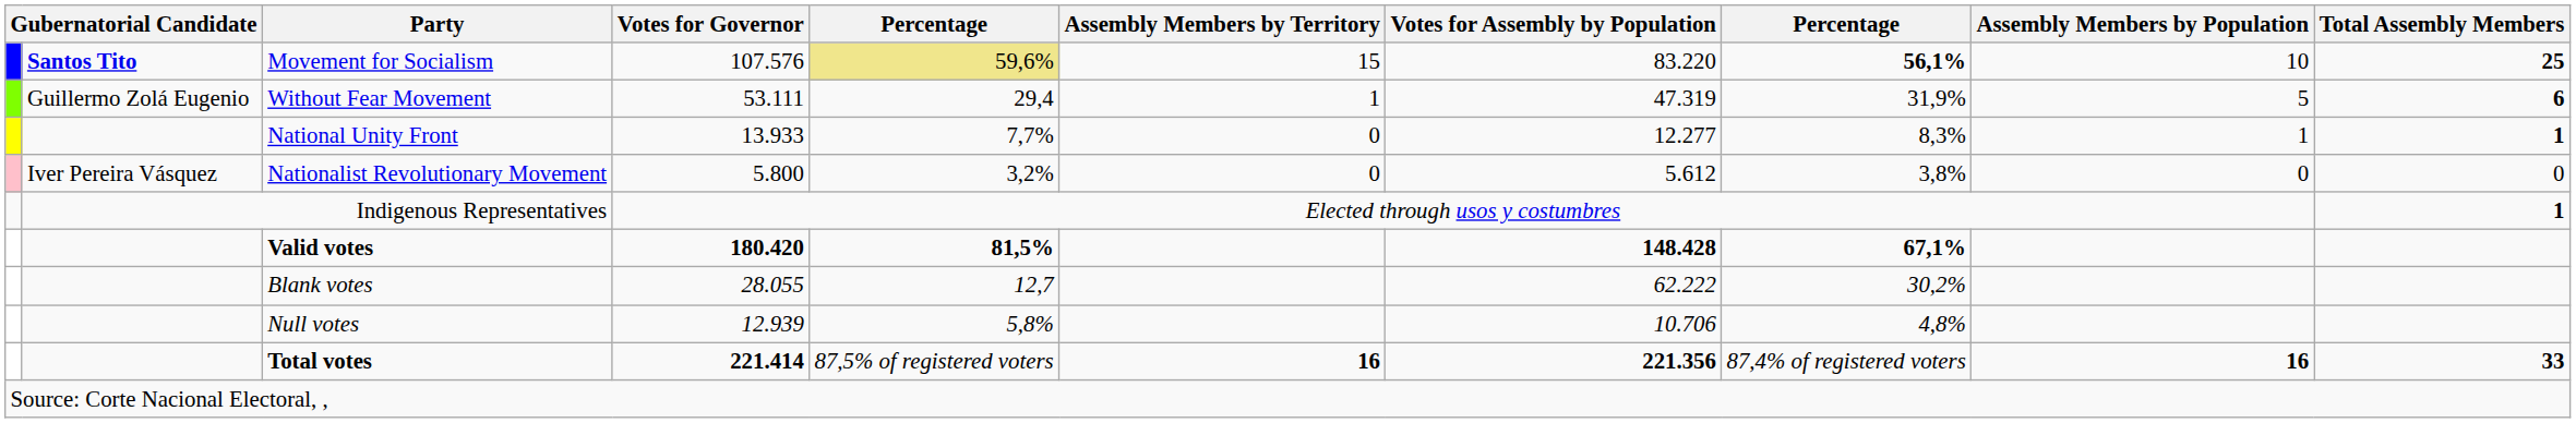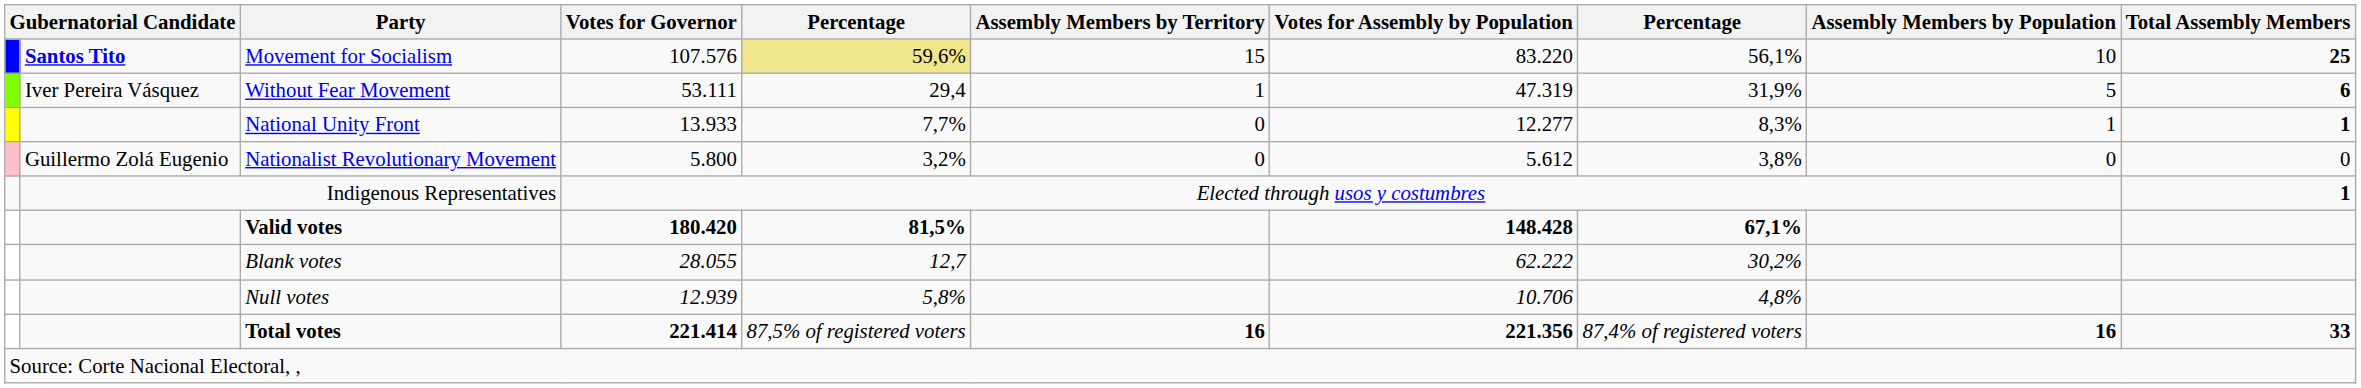Movement for Socialism | column 8: bold -> normal
Without Fear Movement | column 2: Guillermo Zolá Eugenio -> Iver Pereira Vásquez
Nationalist Revolutionary Movement | column 2: Iver Pereira Vásquez -> Guillermo Zolá Eugenio
